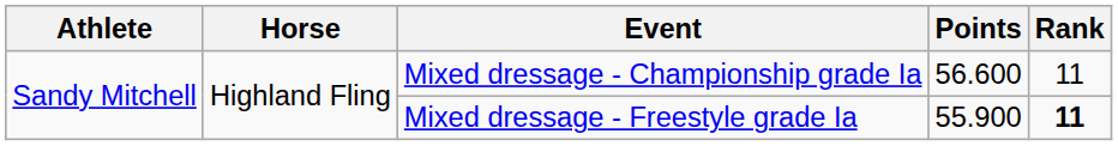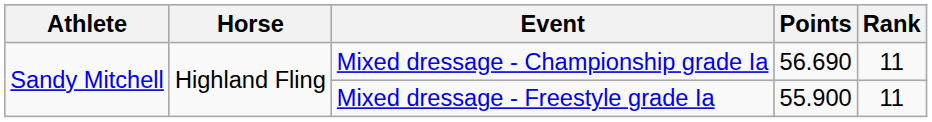Mixed dressage - Championship grade Ia | Points: 56.600 -> 56.690
Mixed dressage - Freestyle grade Ia | Rank: bold -> normal
